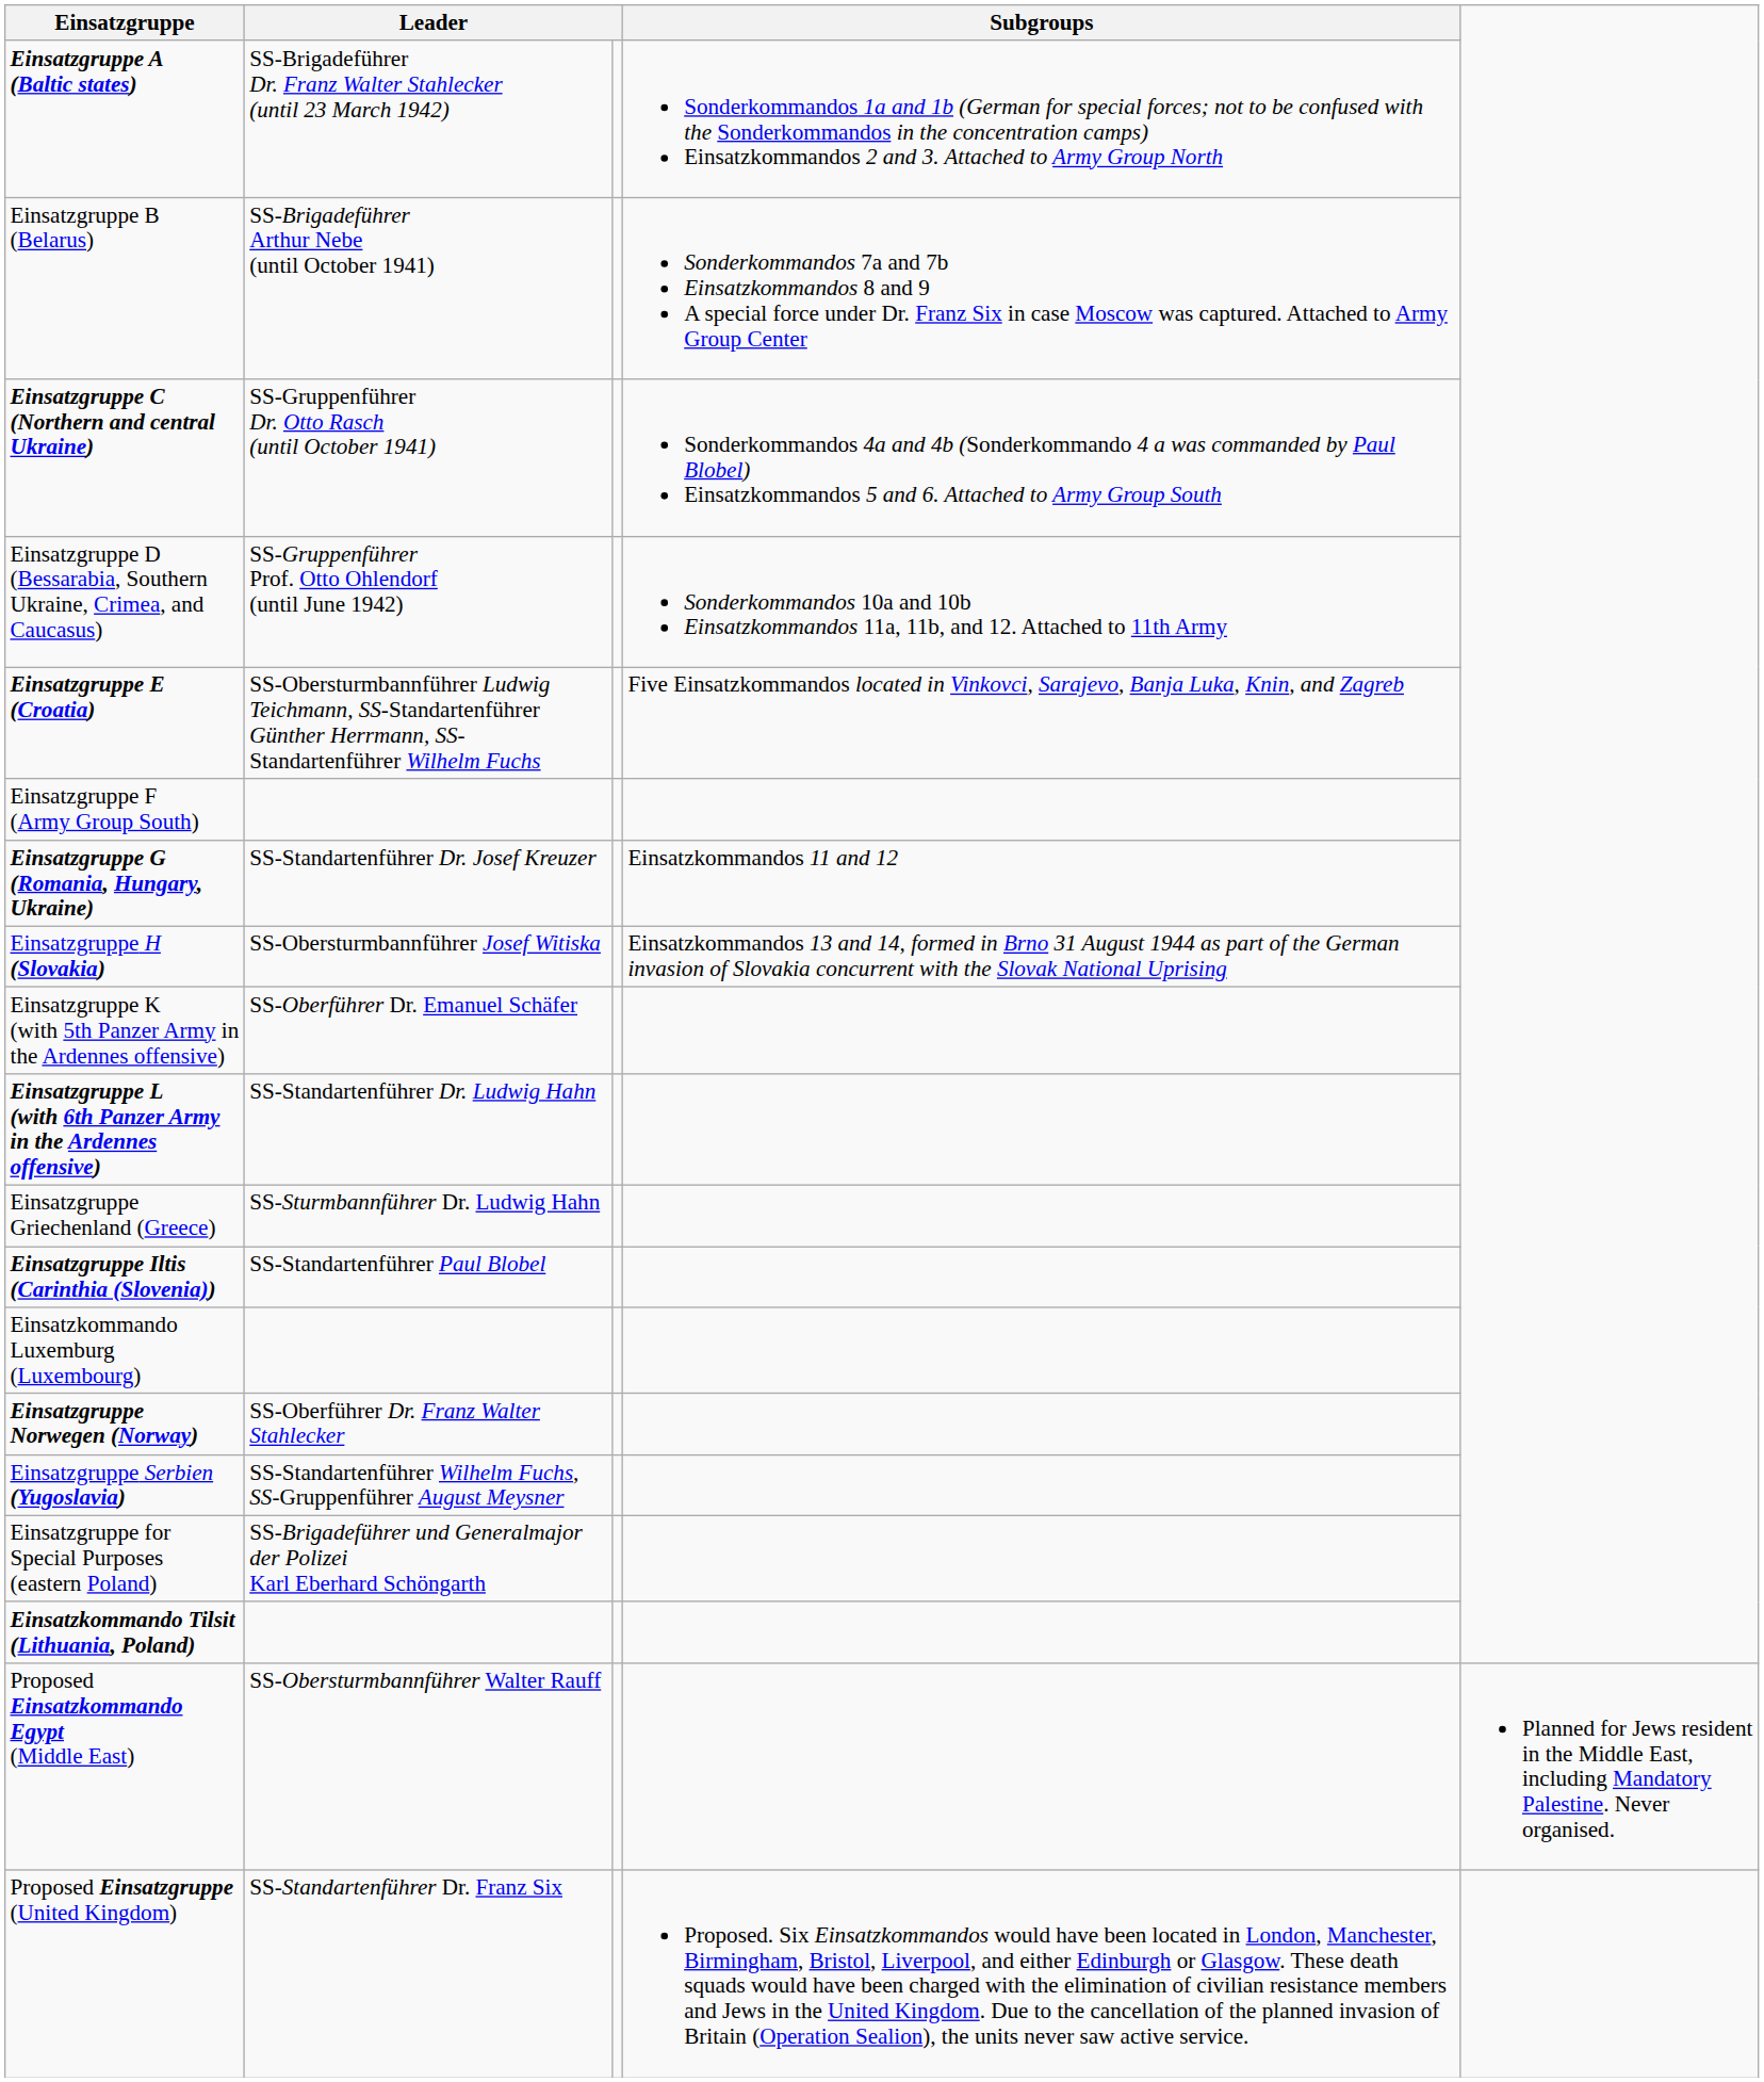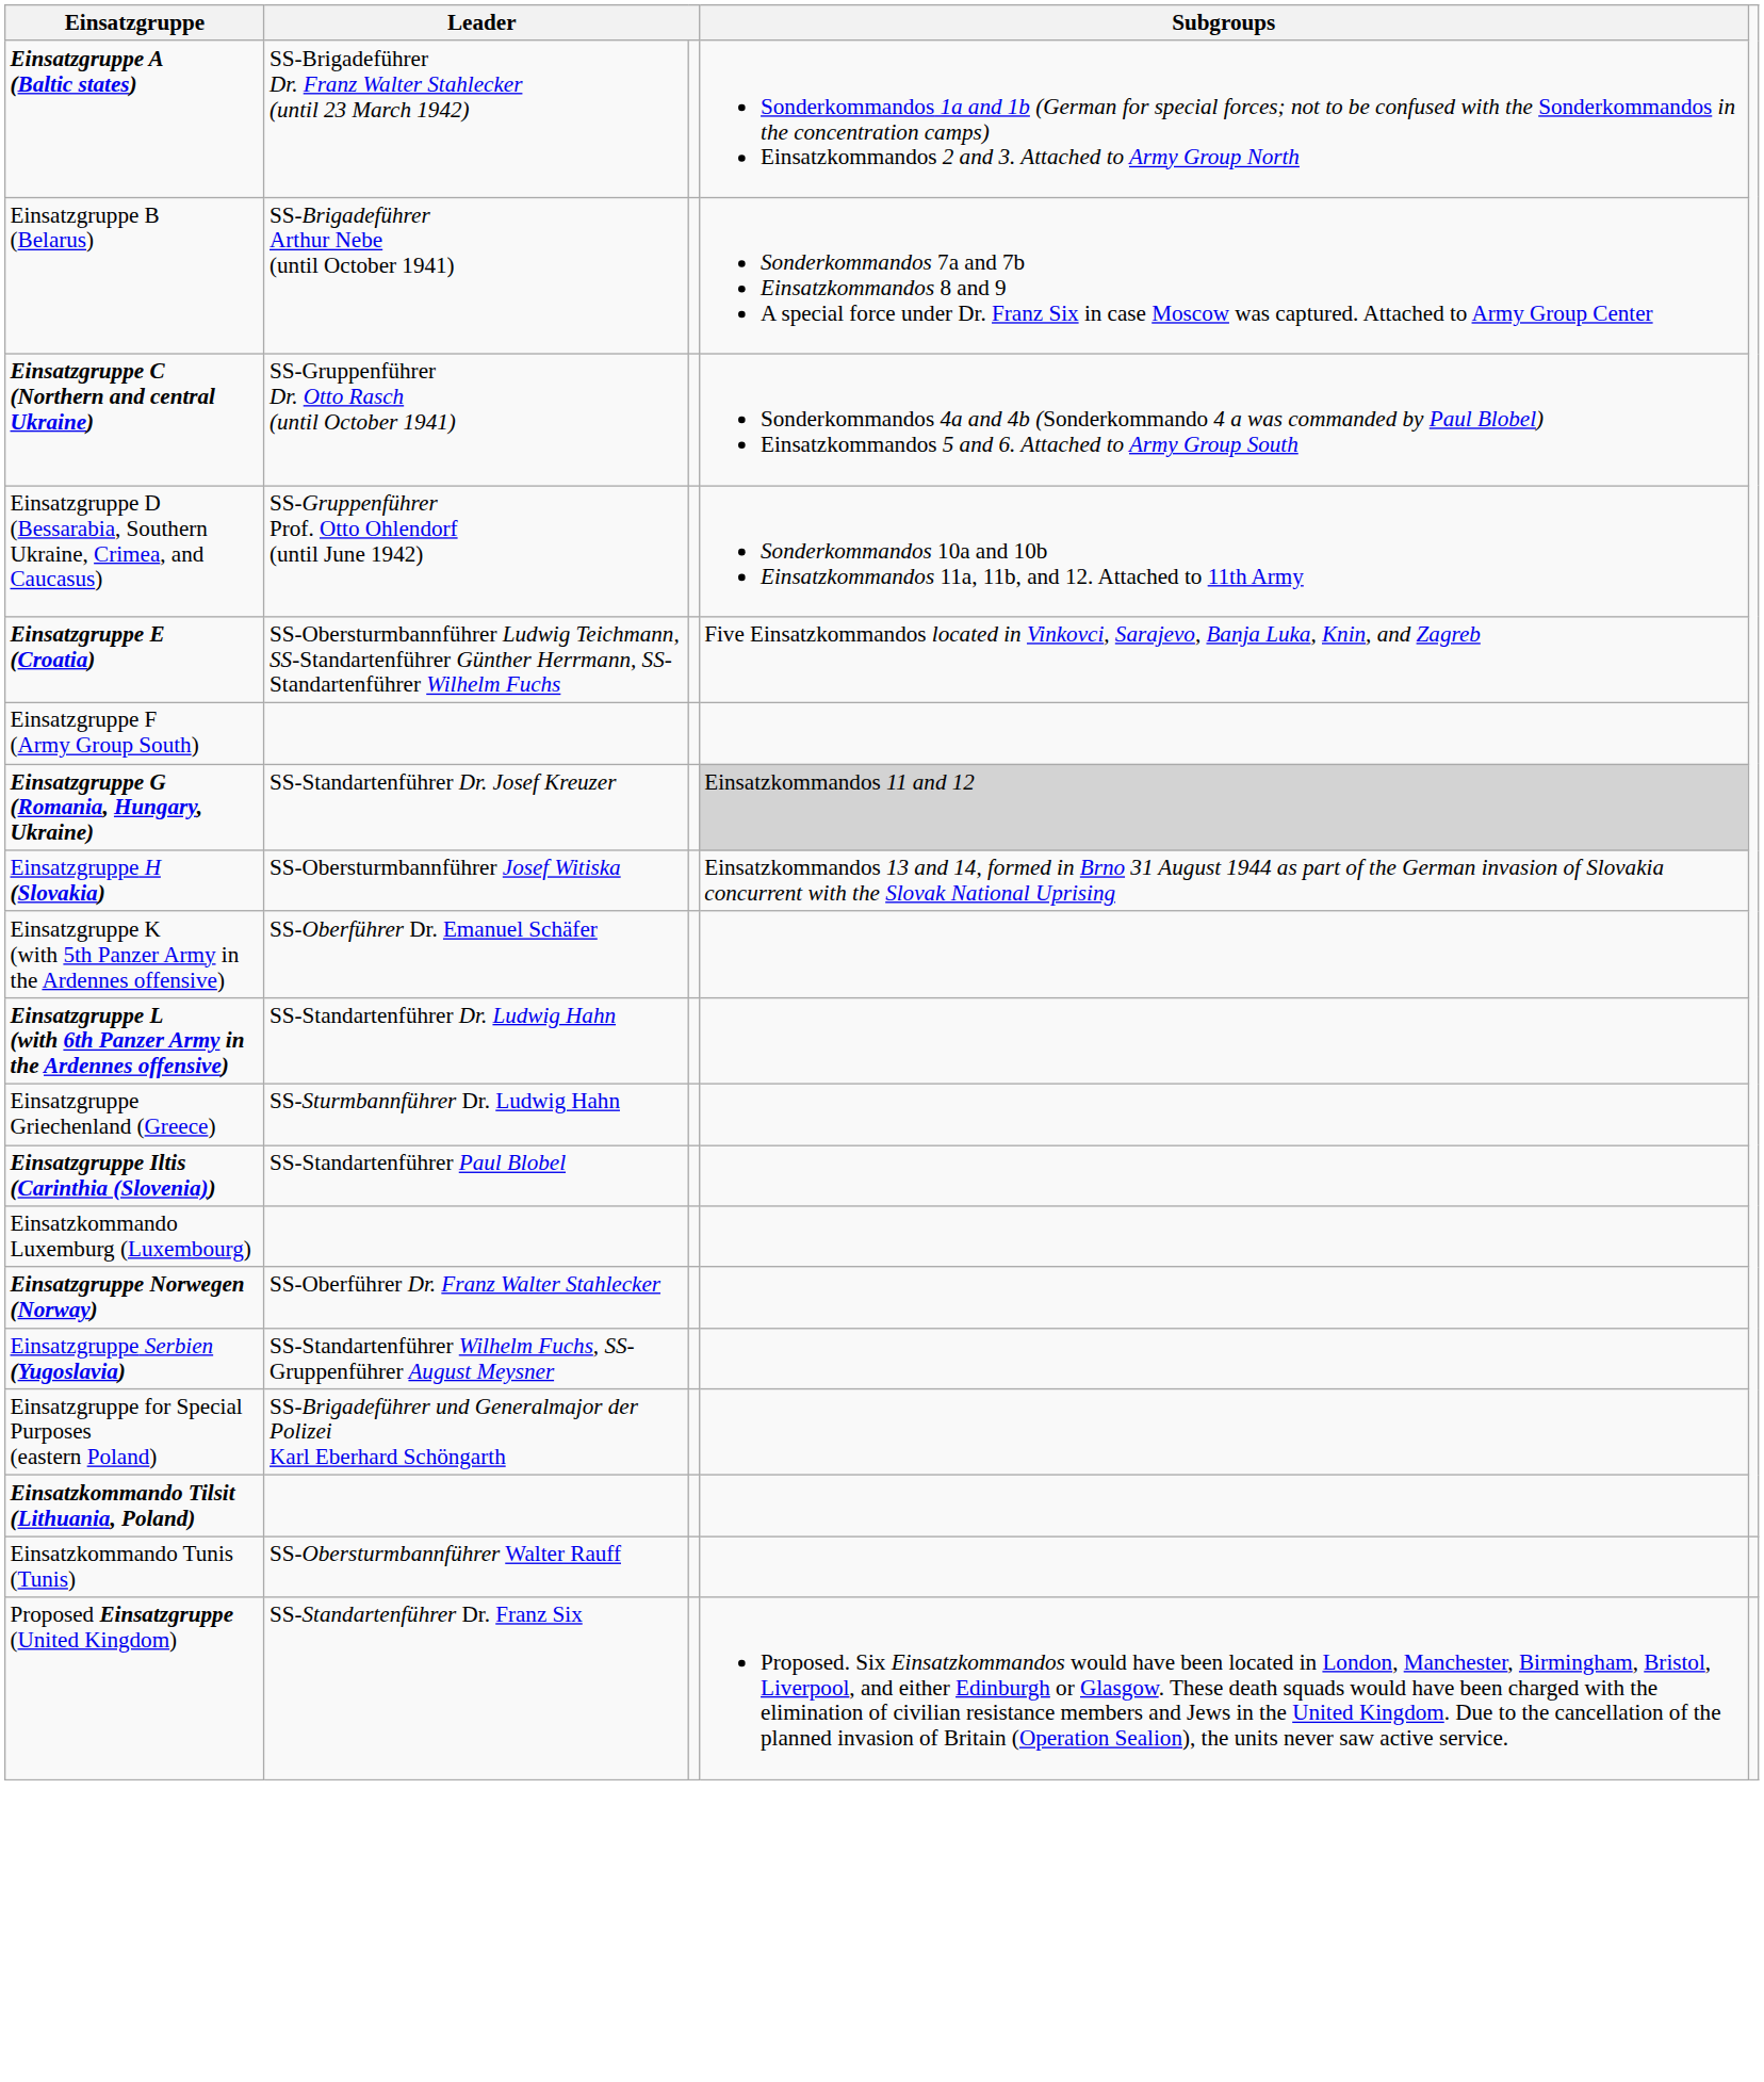Einsatzgruppe G (Romania, Hungary, Ukraine) | Subgroups: no background -> lightgrey background
+ row: Einsatzkommando Tunis (Tunis) | SS-Obersturmbannführer Walter Rauff
- row: Proposed Einsatzkommando Egypt (Middle East) | SS-Obersturmbannführer Walter Rauff | Planned for Jews resident in the Middle East, including Mandatory Palestine. Never organised.
